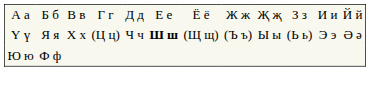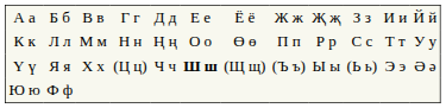+ row: К к | Л л | М м | Н н | Ң ң | О о | Ө ө | П п | Р р | С с | Т т | У у
